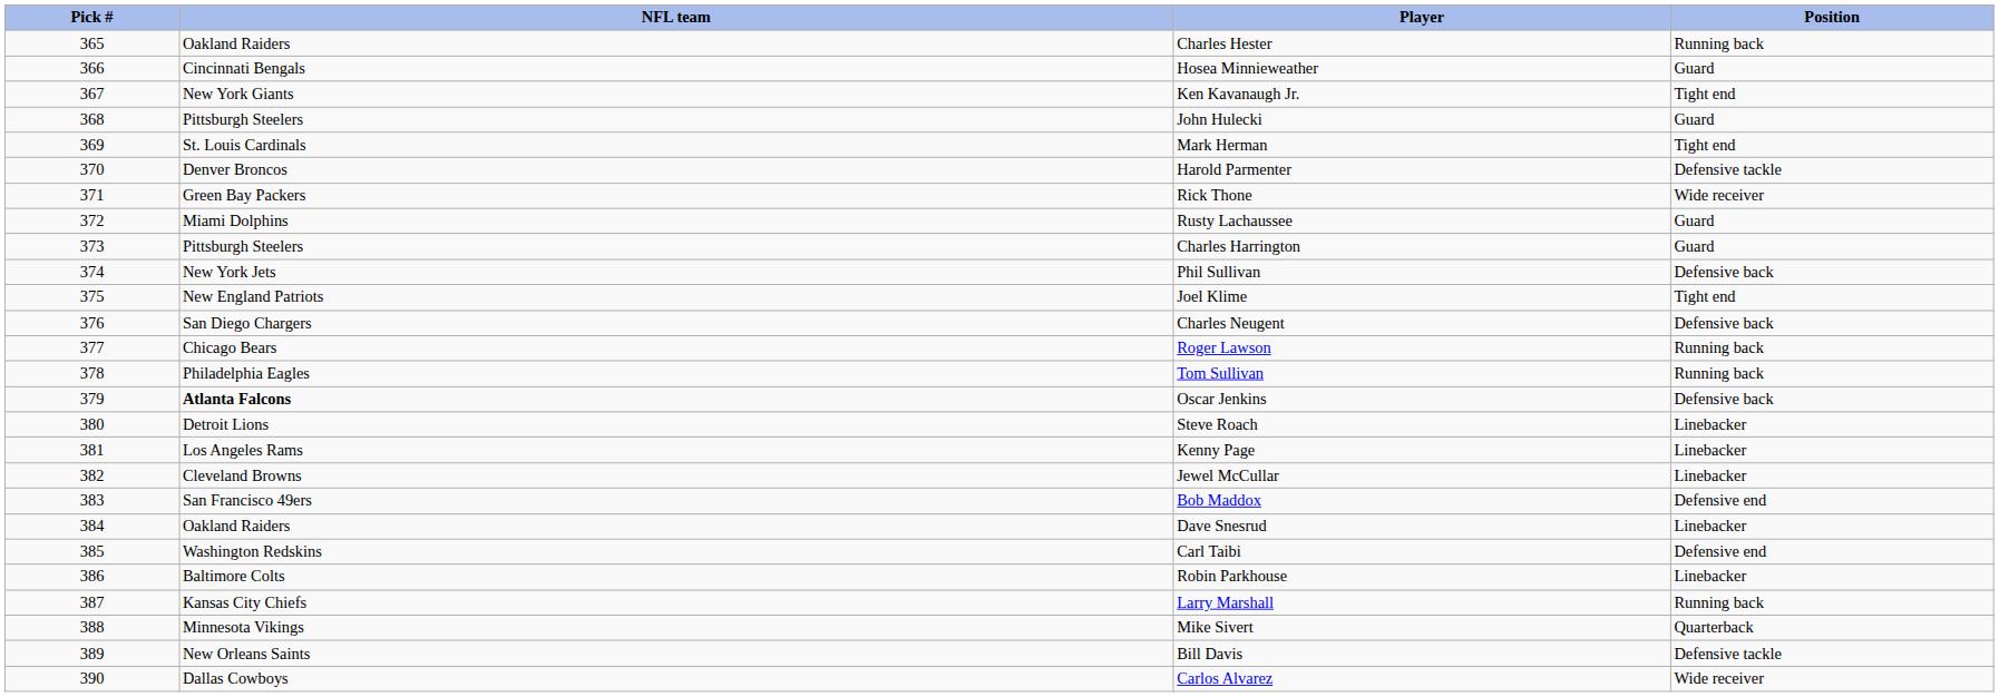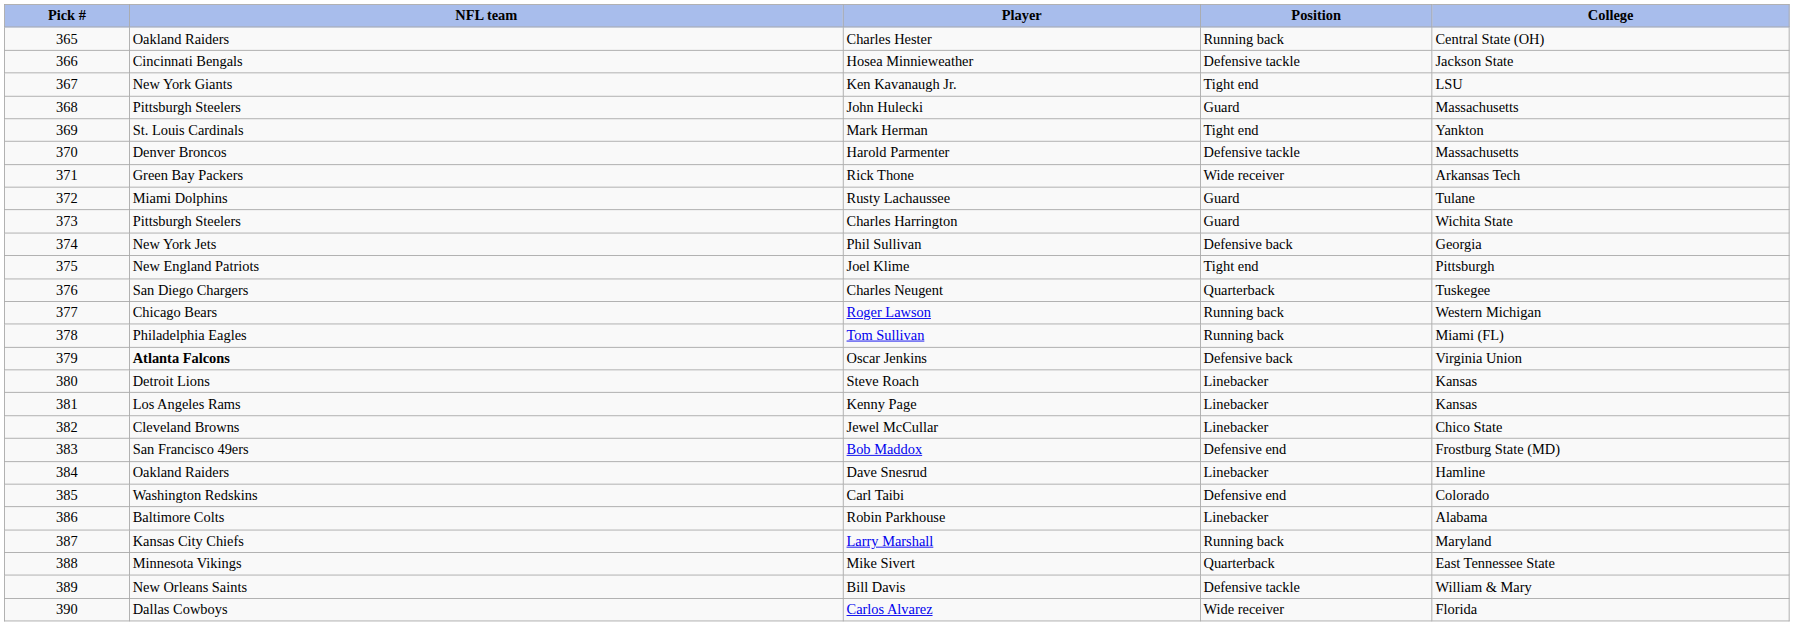+ column: College | Central State (OH) | Jackson State | LSU | Massachusetts | Yankton | Massachusetts | Arkansas Tech | Tulane | Wichita State | Georgia | Pittsburgh | Tuskegee | Western Michigan | Miami (FL) | Virginia Union | Kansas | Kansas | Chico State | Frostburg State (MD) | Hamline | Colorado | Alabama | Maryland | East Tennessee State | William & Mary | Florida
Hosea Minnieweather | Position: Guard -> Defensive tackle
Charles Neugent | Position: Defensive back -> Quarterback
